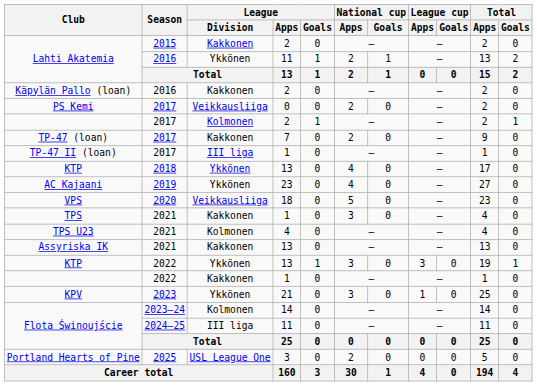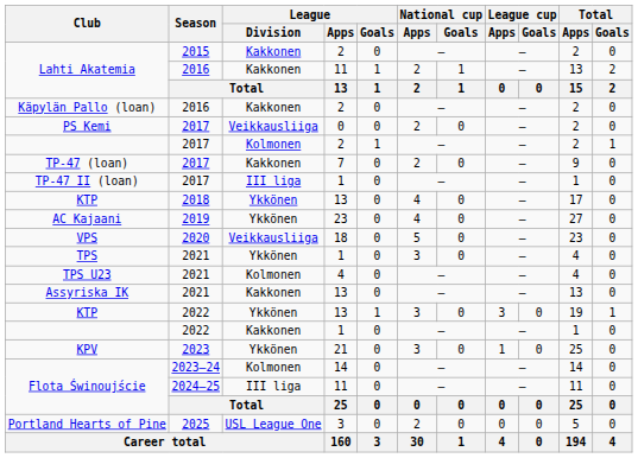Lahti Akatemia / 2016 | League / Division: Ykkönen -> Kakkonen
TPS | League / Division: Kakkonen -> Ykkönen
